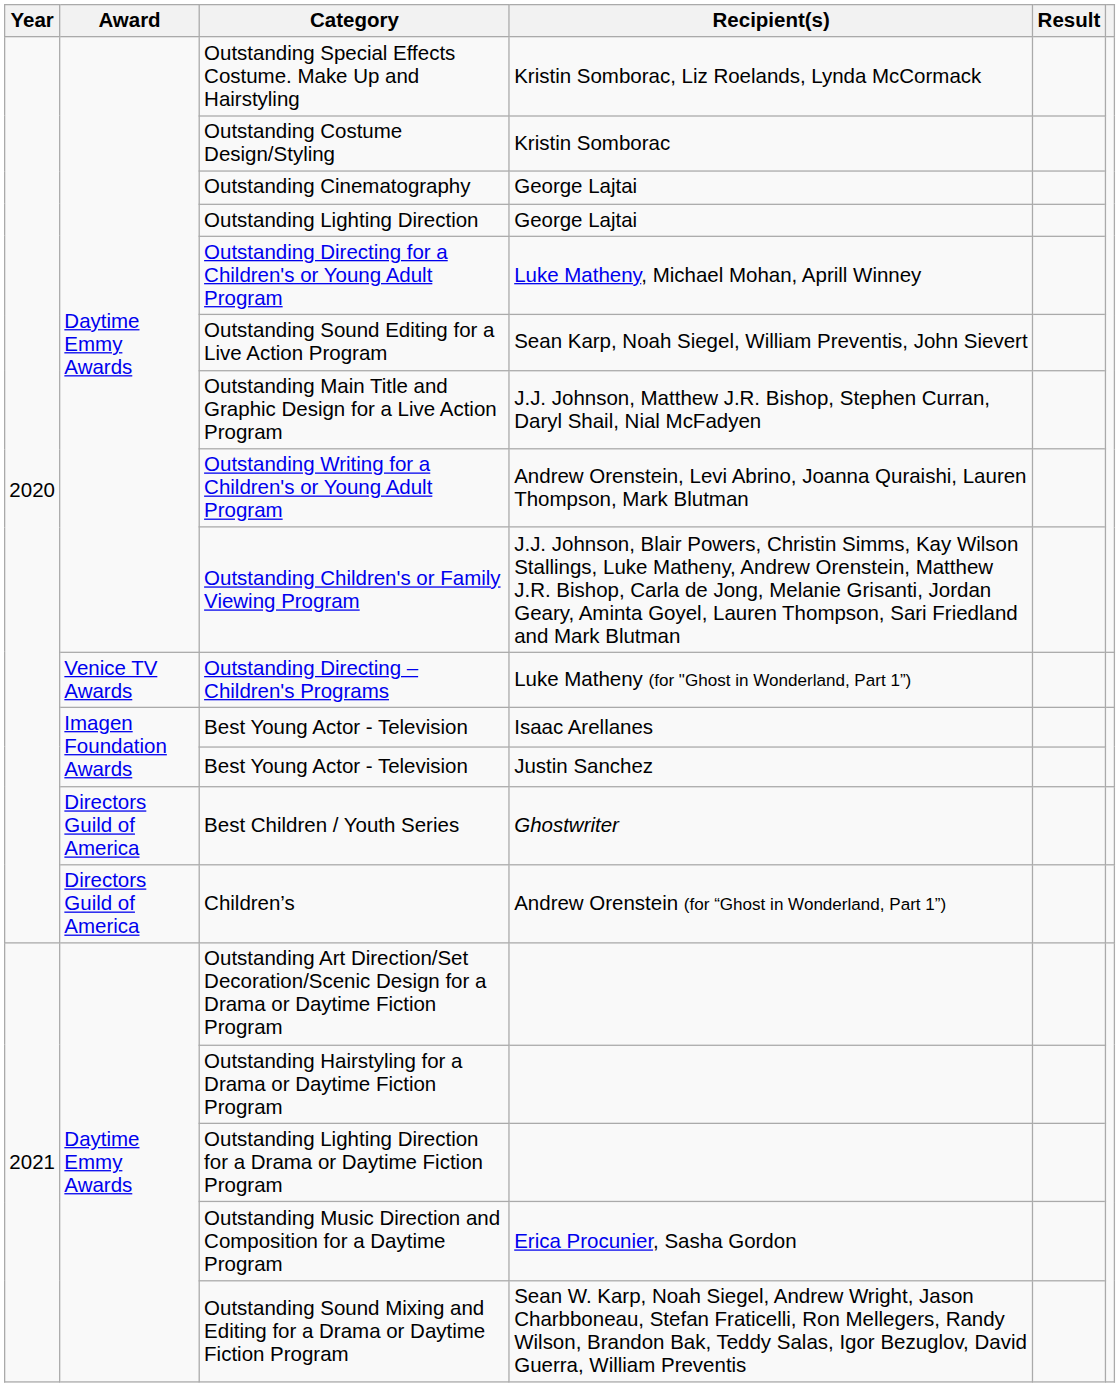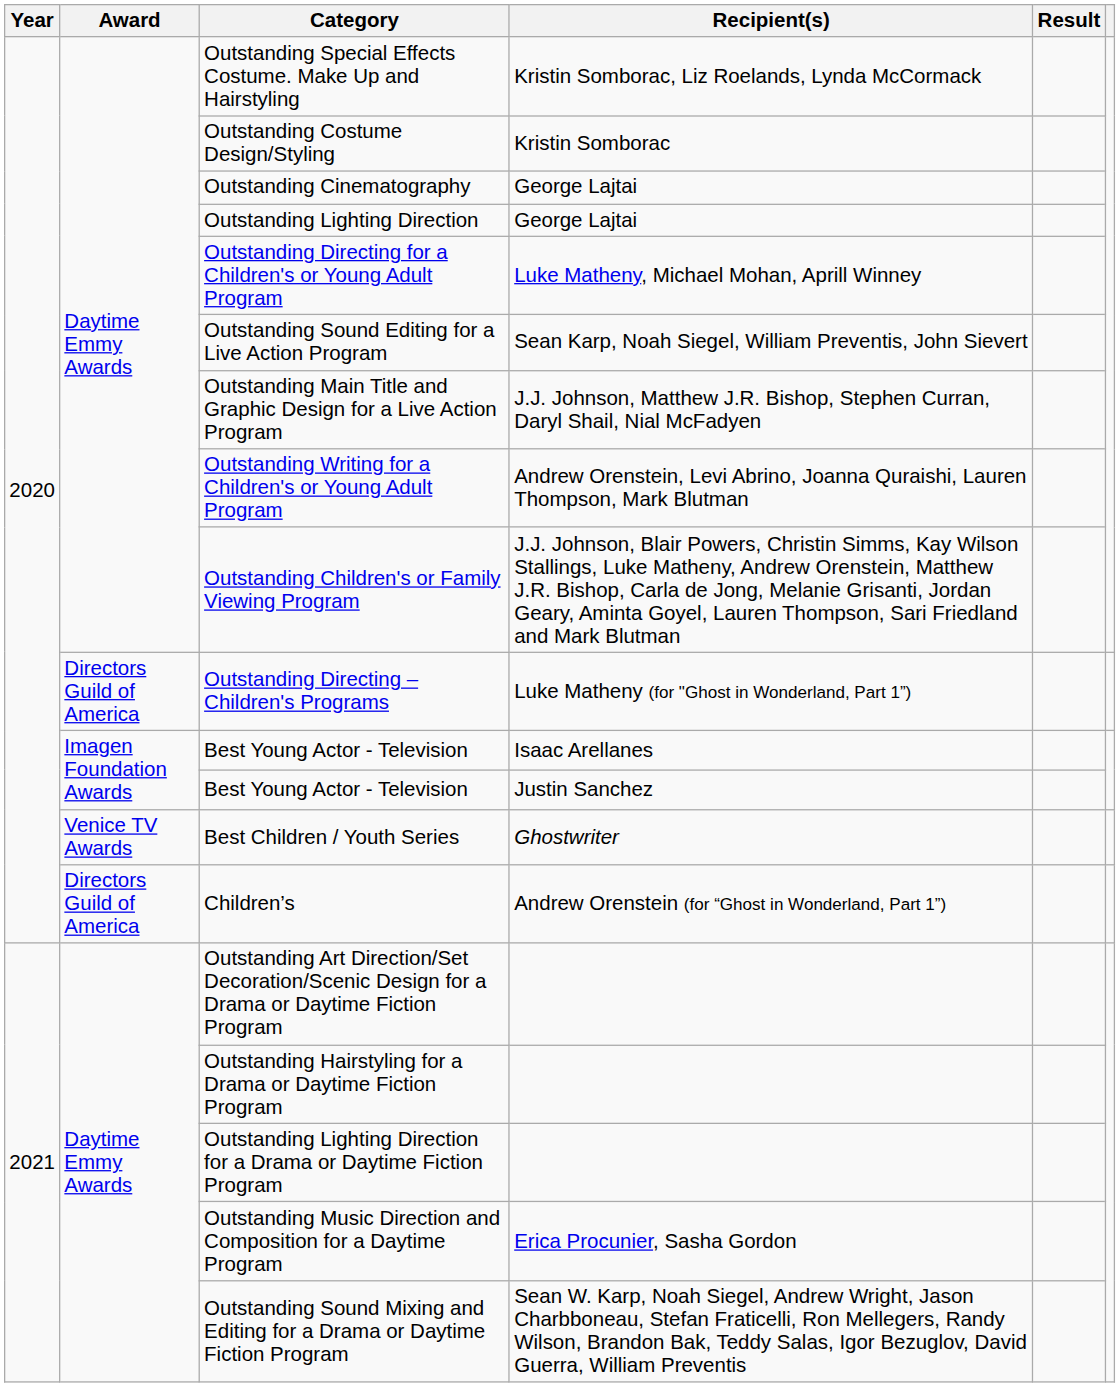Outstanding Directing – Children's Programs | Award: Venice TV Awards -> Directors Guild of America
Best Children / Youth Series | Award: Directors Guild of America -> Venice TV Awards
